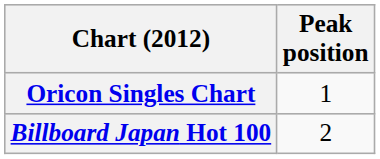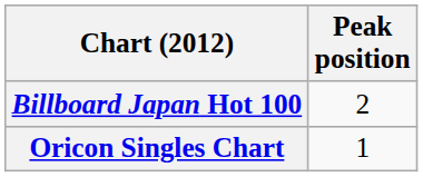rows swapped: Billboard Japan Hot 100 <-> Oricon Singles Chart
